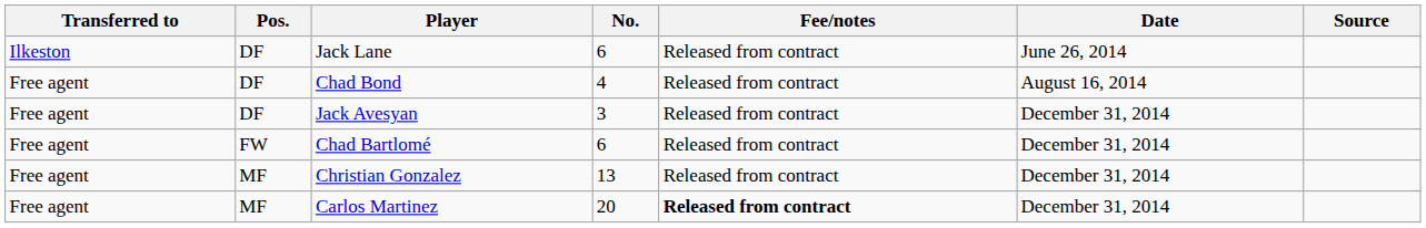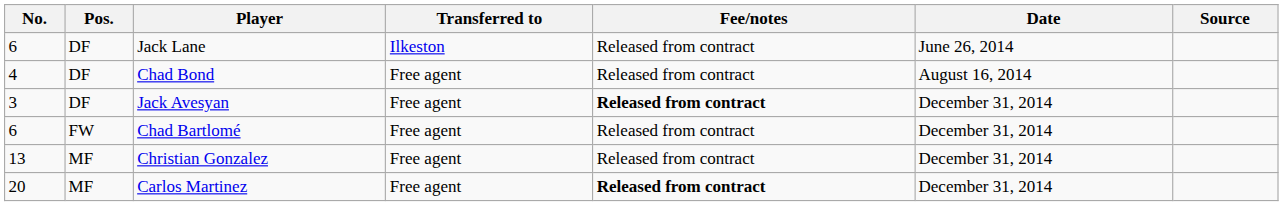columns swapped: No. <-> Transferred to
Jack Avesyan | Fee/notes: normal -> bold
